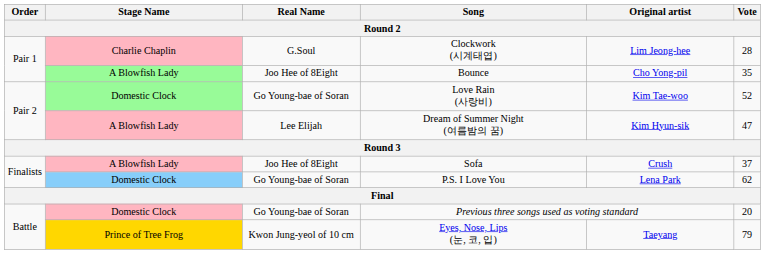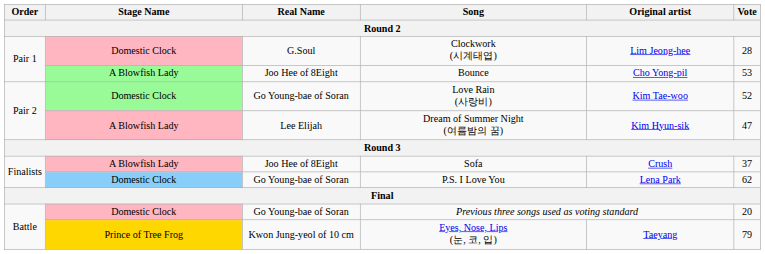Clockwork (시계태엽) | Stage Name: Charlie Chaplin -> Domestic Clock
Bounce | Vote: 35 -> 53
